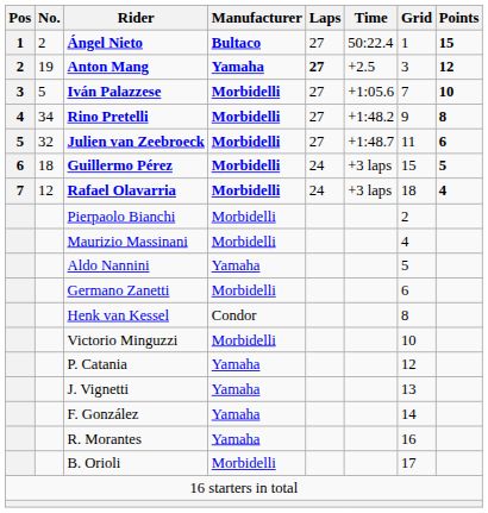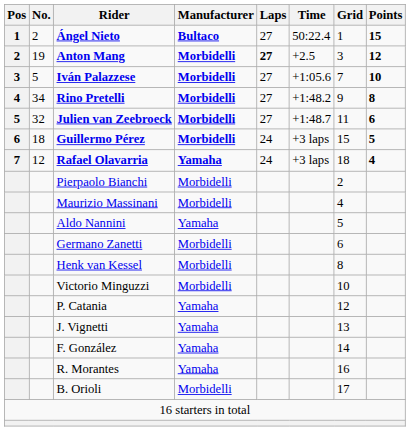Anton Mang | Manufacturer: Yamaha -> Morbidelli
Rafael Olavarria | Manufacturer: Morbidelli -> Yamaha
Henk van Kessel | Manufacturer: Condor -> Morbidelli
